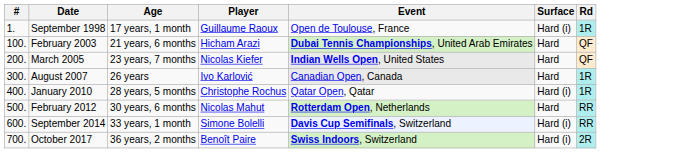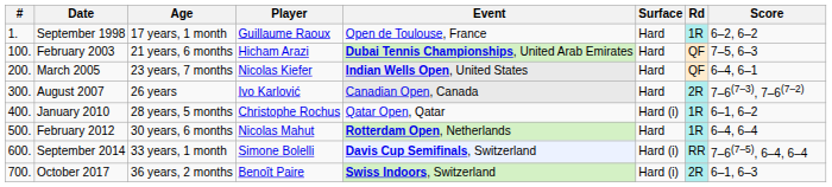+ column: Score | 6–2, 6–2 | 7–5, 6–3 | 6–4, 6–1 | 7–6(7–3), 7–6(7–2) | 6–1, 6–2 | 6–4, 6–4 | 7–6(7–5), 6–4, 6–4 | 6–1, 6–3
September 1998 | Surface: Hard (i) -> Hard
August 2007 | Rd: 1R -> 2R
February 2012 | Rd: RR -> 1R
